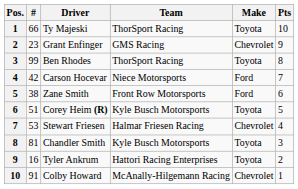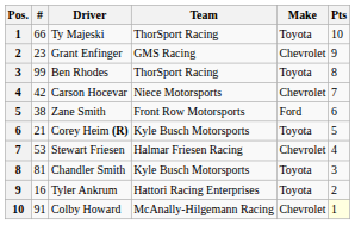Carson Hocevar | Make: Ford -> Chevrolet
Corey Heim (R) | #: 51 -> 21
Colby Howard | Pts: no background -> lightyellow background
